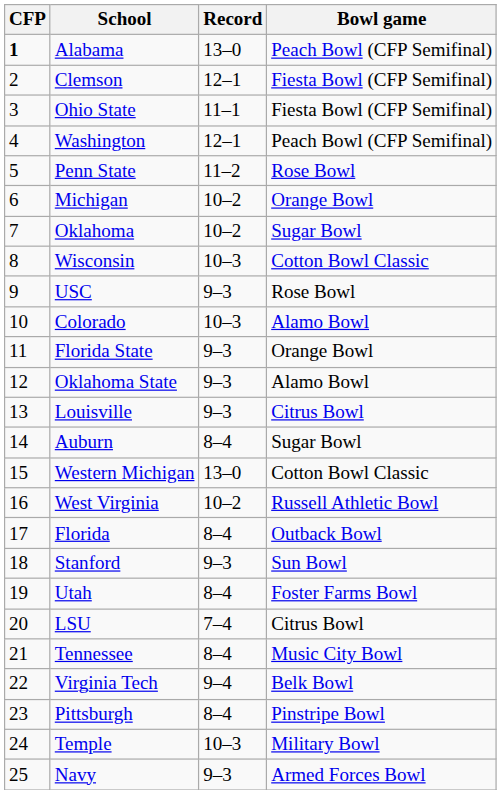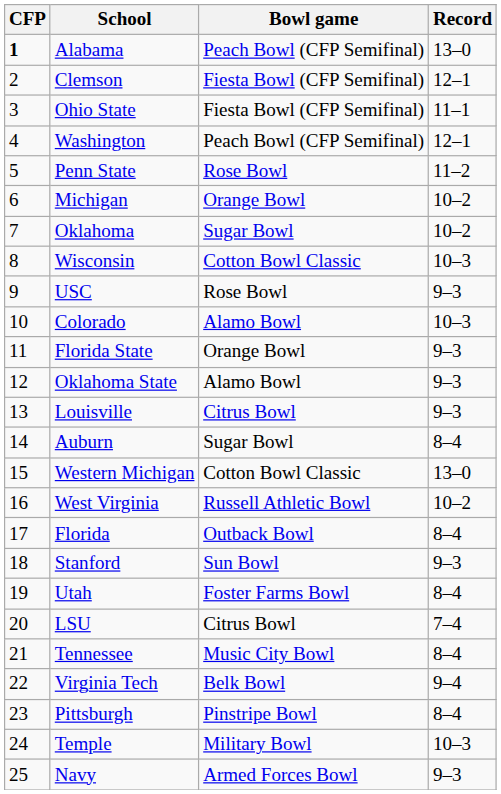columns swapped: Record <-> Bowl game
